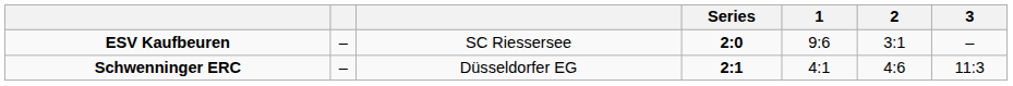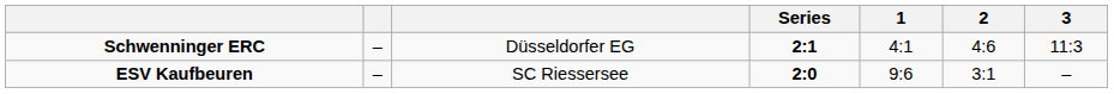rows swapped: Schwenninger ERC <-> ESV Kaufbeuren
